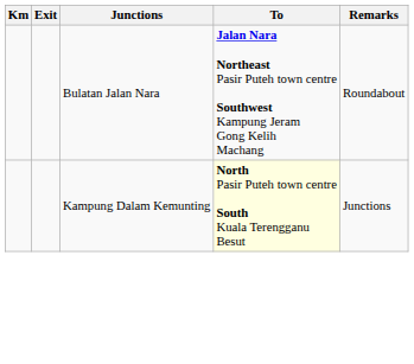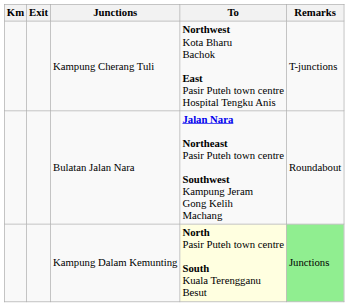+ row: Kampung Cherang Tuli | Northwest Kota Bharu Bachok East Pasir Puteh town centre Hospital Tengku Anis | T-junctions
Kampung Dalam Kemunting | Remarks: no background -> lightgreen background
